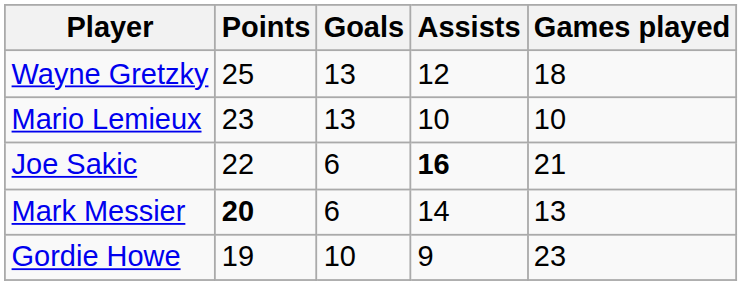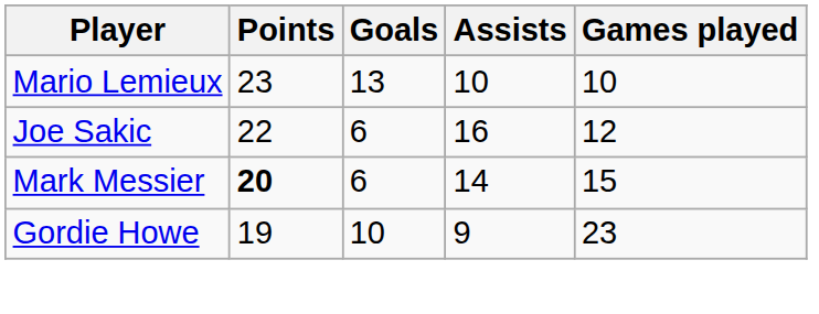- row: Wayne Gretzky | 25 | 13 | 12 | 18
Joe Sakic | Assists: bold -> normal
Joe Sakic | Games played: 21 -> 12
Mark Messier | Games played: 13 -> 15
